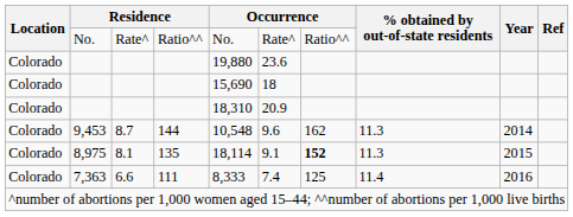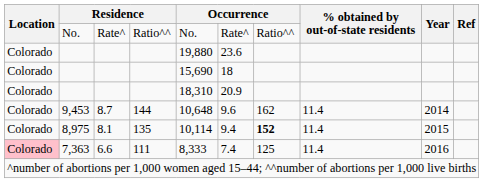9,453 | column 5: 10,548 -> 10,648
9,453 | % obtained by out-of-state residents: 11.3 -> 11.4
8,975 | column 5: 18,114 -> 10,114
8,975 | column 6: 9.1 -> 9.4
8,975 | % obtained by out-of-state residents: 11.3 -> 11.4
7,363 | Location: no background -> pink background
